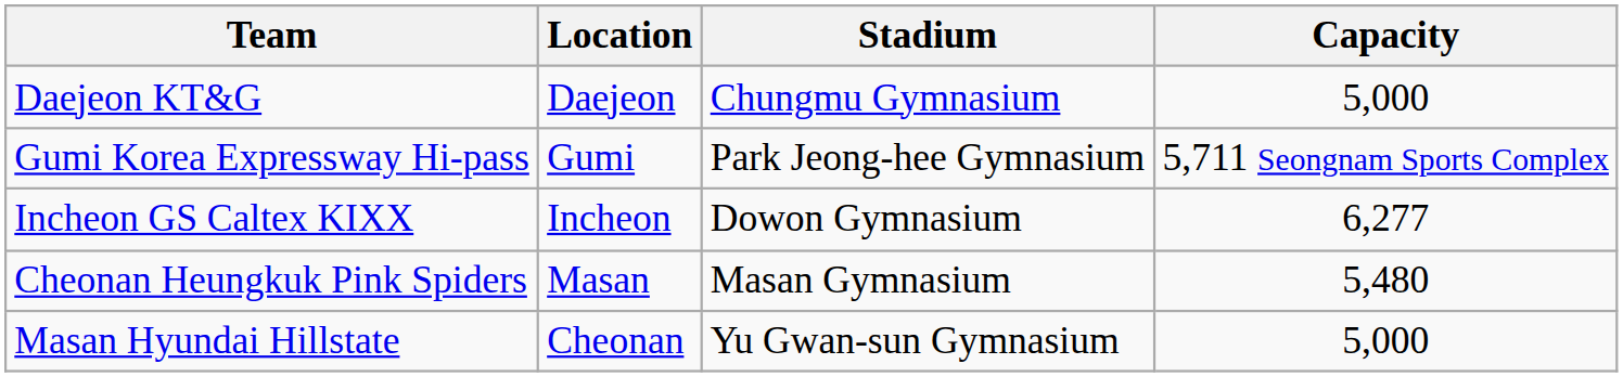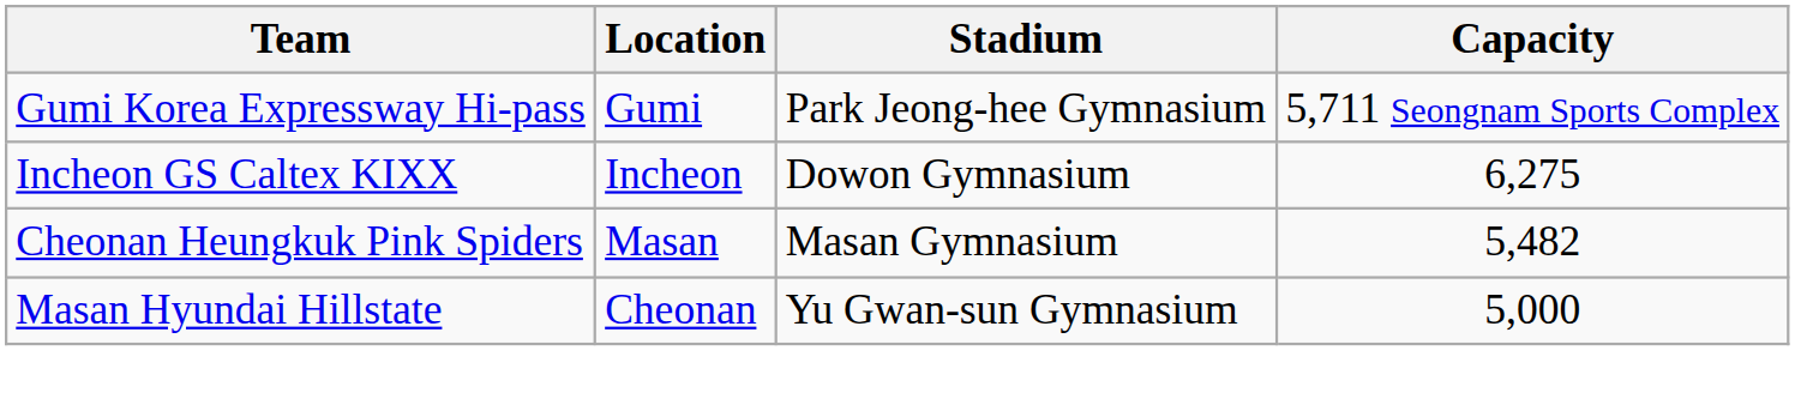- row: Daejeon KT&G | Daejeon | Chungmu Gymnasium | 5,000
Incheon GS Caltex KIXX | Capacity: 6,277 -> 6,275
Cheonan Heungkuk Pink Spiders | Capacity: 5,480 -> 5,482
